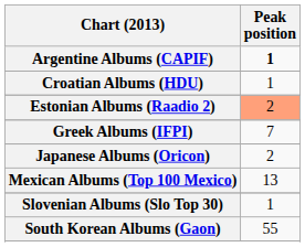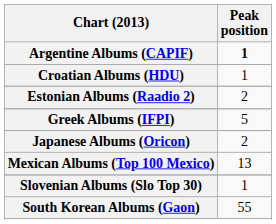Estonian Albums (Raadio 2) | Peak position: lightsalmon background -> no background
Greek Albums (IFPI) | Peak position: 7 -> 5
